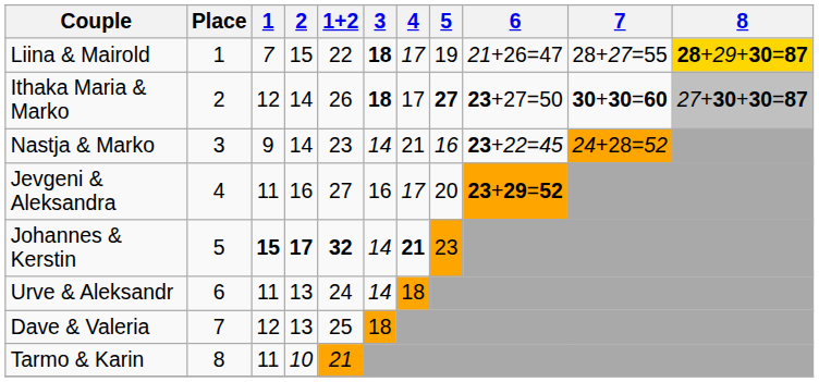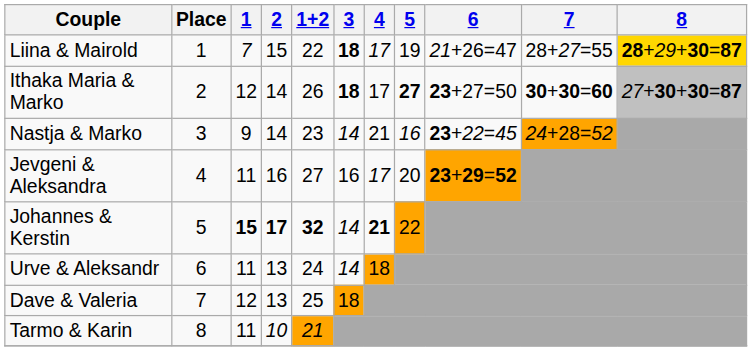Johannes & Kerstin | 5: 23 -> 22
